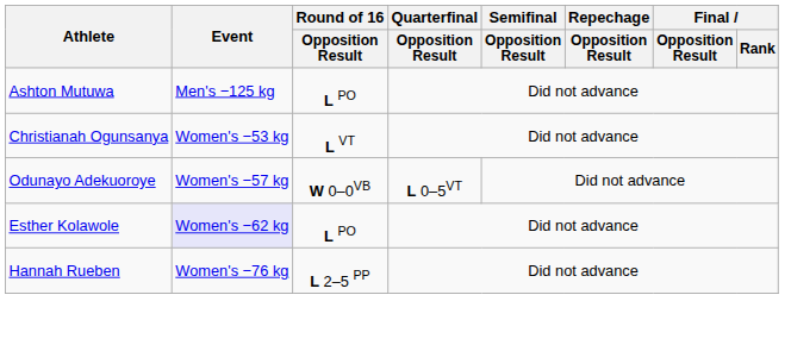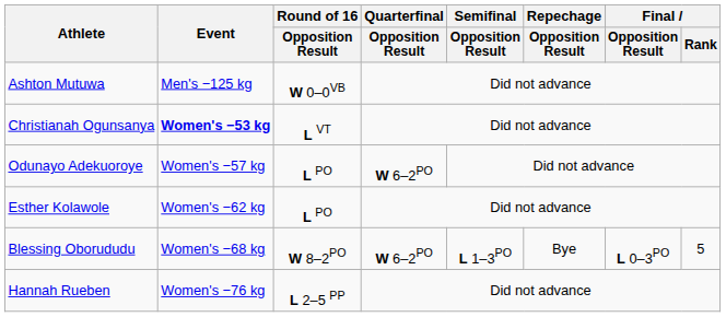Ashton Mutuwa | Round of 16 / Opposition Result: L PO -> W 0–0VB
Christianah Ogunsanya | Event: normal -> bold
Odunayo Adekuoroye | Round of 16 / Opposition Result: W 0–0VB -> L PO
Odunayo Adekuoroye | Quarterfinal / Opposition Result: L 0–5VT -> W 6–2PO
Esther Kolawole | Event: lavender background -> no background
+ row: Blessing Oborududu | Women's −68 kg | W 8–2PO | W 6–2PO | L 1–3PO | Bye | L 0–3PO | 5
